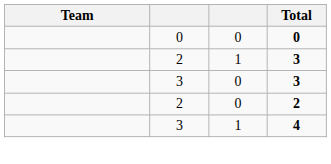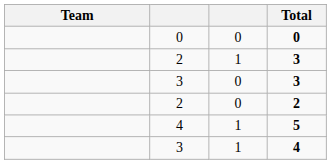+ row: 4 | 1 | 5
